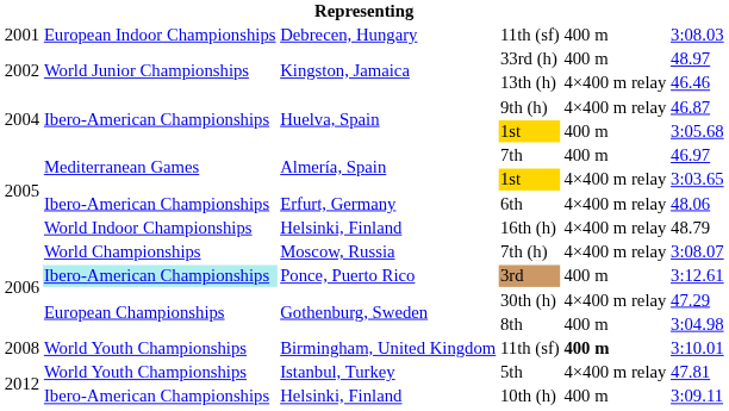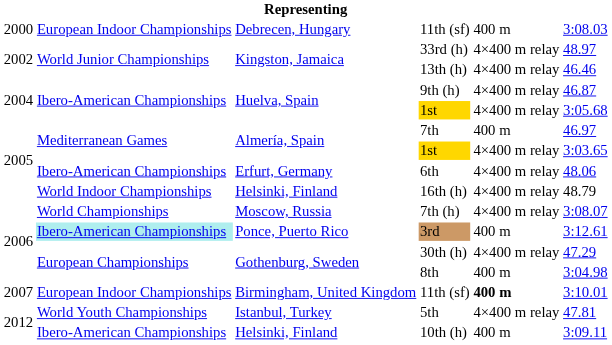Debrecen, Hungary / 11th (sf) | column 1: 2001 -> 2000
33rd (h) | column 5: 400 m -> 4×400 m relay
Huelva, Spain / 1st | column 5: 400 m -> 4×400 m relay
Birmingham, United Kingdom / 11th (sf) | column 1: 2008 -> 2007
Birmingham, United Kingdom / 11th (sf) | column 2: World Youth Championships -> European Indoor Championships
